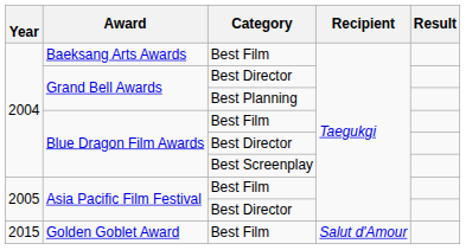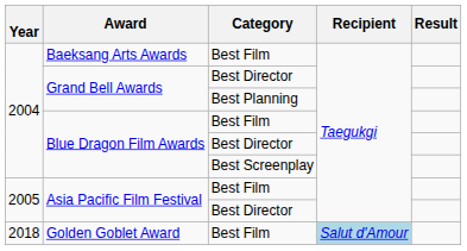Golden Goblet Award | Year: 2015 -> 2018
Golden Goblet Award | Recipient: no background -> lightblue background
